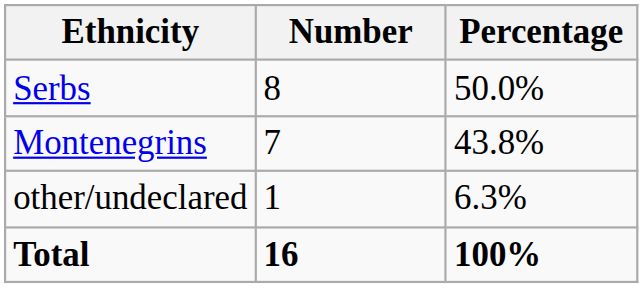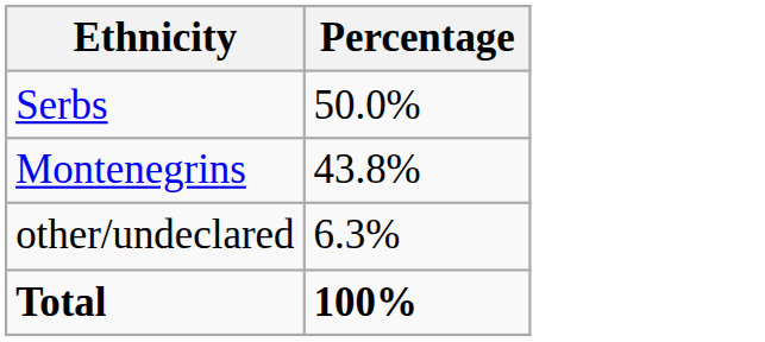- column: Number | 8 | 7 | 1 | 16
